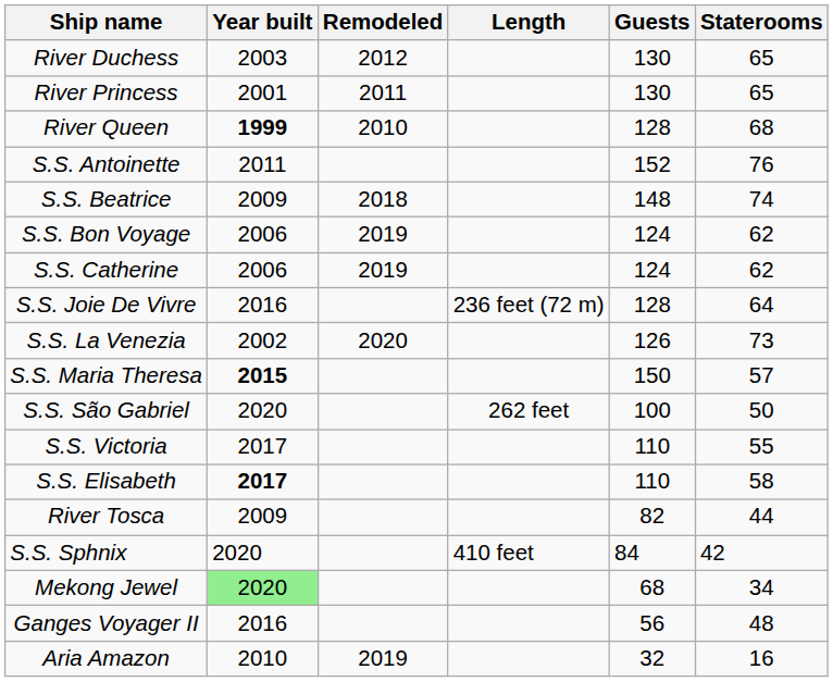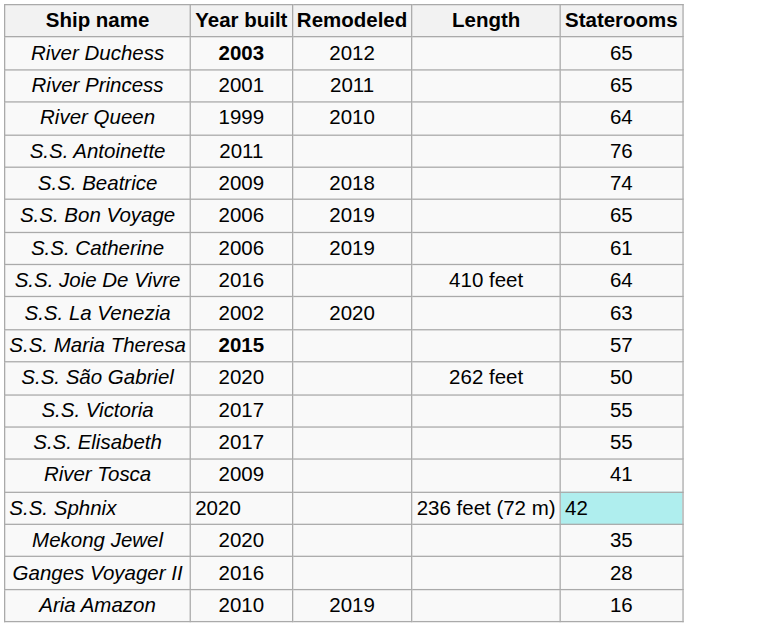- column: Guests | 130 | 130 | 128 | 152 | 148 | 124 | 124 | 128 | 126 | 150 | 100 | 110 | 110 | 82 | 84 | 68 | 56 | 32
River Duchess | Year built: normal -> bold
River Queen | Year built: bold -> normal
River Queen | Staterooms: 68 -> 64
S.S. Bon Voyage | Staterooms: 62 -> 65
S.S. Catherine | Staterooms: 62 -> 61
S.S. Joie De Vivre | Length: 236 feet (72 m) -> 410 feet
S.S. La Venezia | Staterooms: 73 -> 63
S.S. Elisabeth | Year built: bold -> normal
S.S. Elisabeth | Staterooms: 58 -> 55
River Tosca | Staterooms: 44 -> 41
S.S. Sphnix | Length: 410 feet -> 236 feet (72 m)
S.S. Sphnix | Staterooms: no background -> paleturquoise background
Mekong Jewel | Year built: lightgreen background -> no background
Mekong Jewel | Staterooms: 34 -> 35
Ganges Voyager II | Staterooms: 48 -> 28
